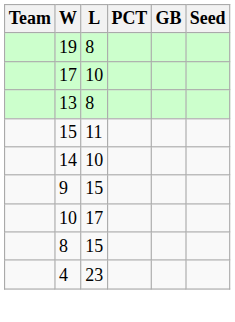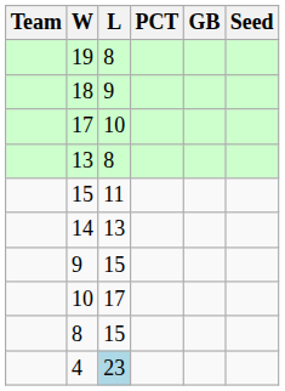+ row: 18 | 9
14 | L: 10 -> 13
4 | L: no background -> lightblue background
